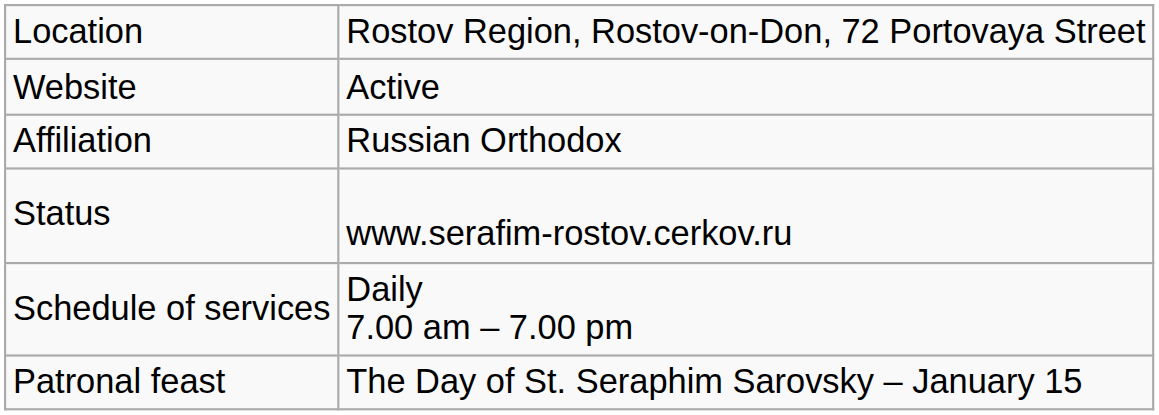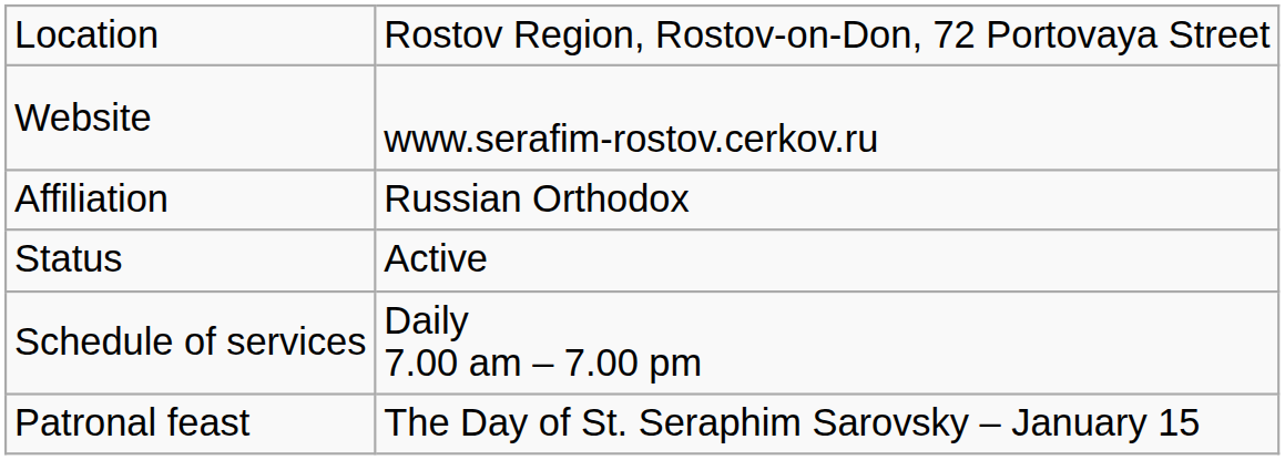Website | column 2: Active -> www.serafim-rostov.cerkov.ru
Status | column 2: www.serafim-rostov.cerkov.ru -> Active
